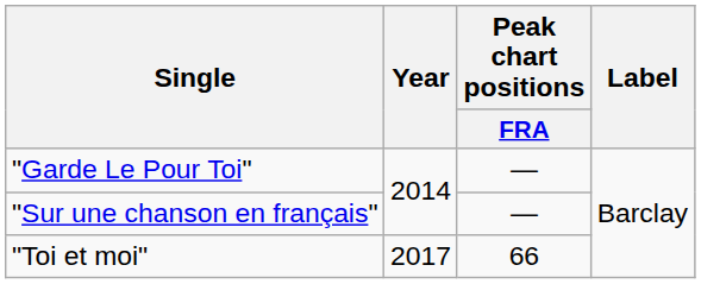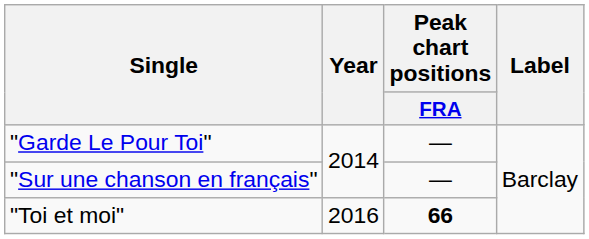"Toi et moi" | Year: 2017 -> 2016
"Toi et moi" | Peak chart positions / FRA: normal -> bold
